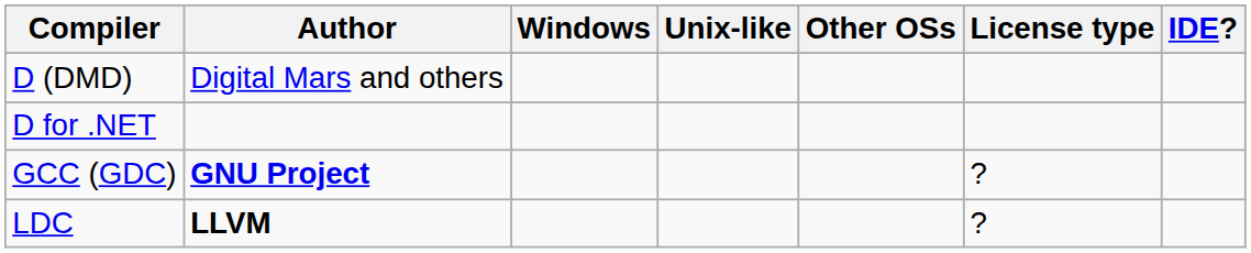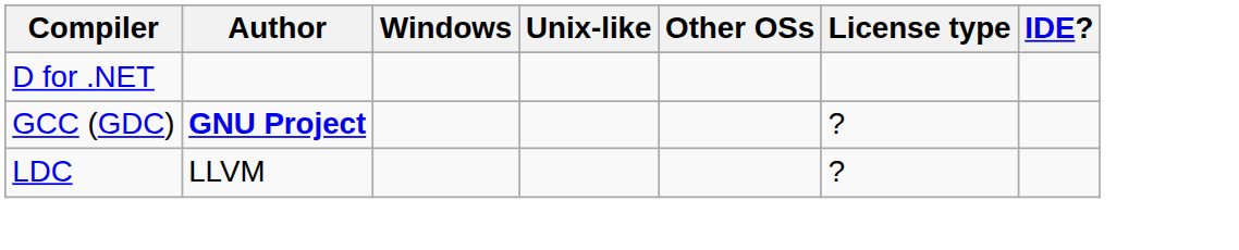- row: D (DMD) | Digital Mars and others
LDC | Author: bold -> normal
